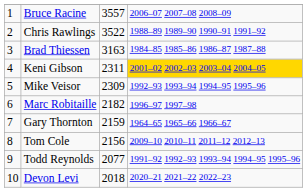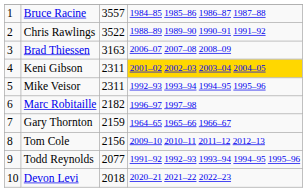Bruce Racine | column 4: 2006–07 2007–08 2008–09 -> 1984–85 1985–86 1986–87 1987–88
Brad Thiessen | column 4: 1984–85 1985–86 1986–87 1987–88 -> 2006–07 2007–08 2008–09
Mike Veisor | column 3: 2309 -> 2311
